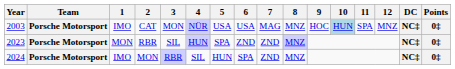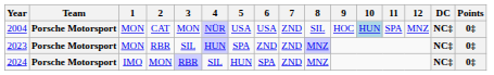CAT | Year: 2003 -> 2004
CAT | 1: IMO -> MON
CAT | 7: MAG -> ZND
CAT | 8: MNZ -> SIL
